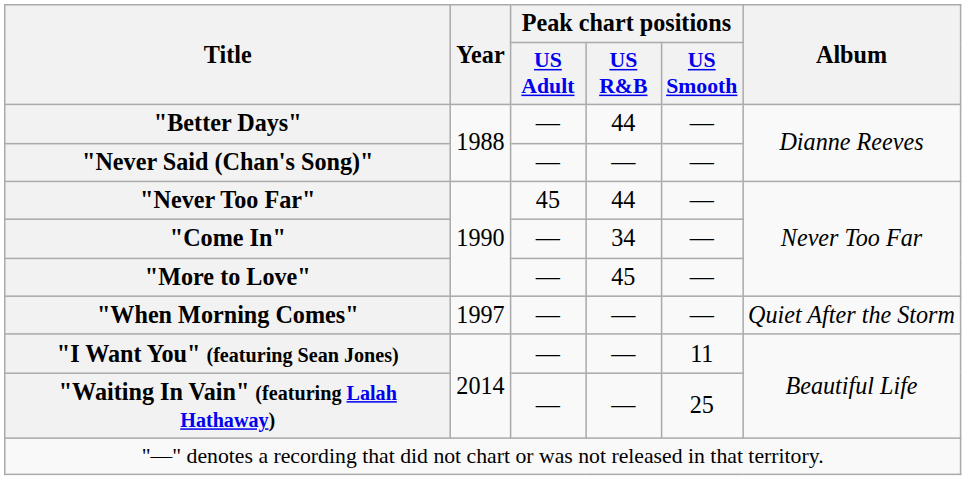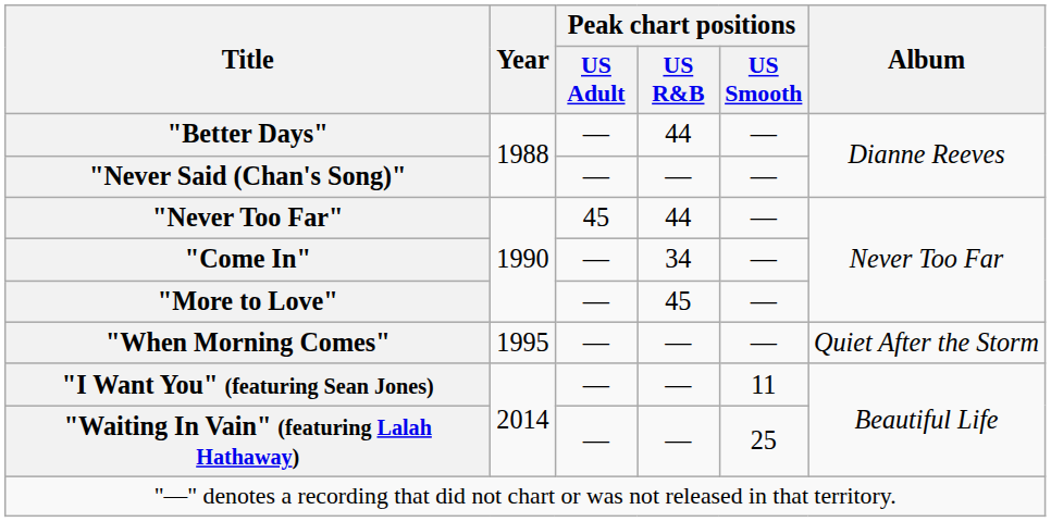"When Morning Comes" | Year: 1997 -> 1995
